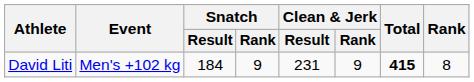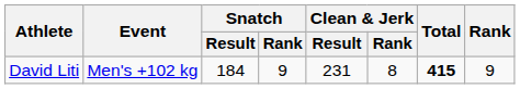David Liti | Clean & Jerk / Rank: 9 -> 8
David Liti | Rank: 8 -> 9
